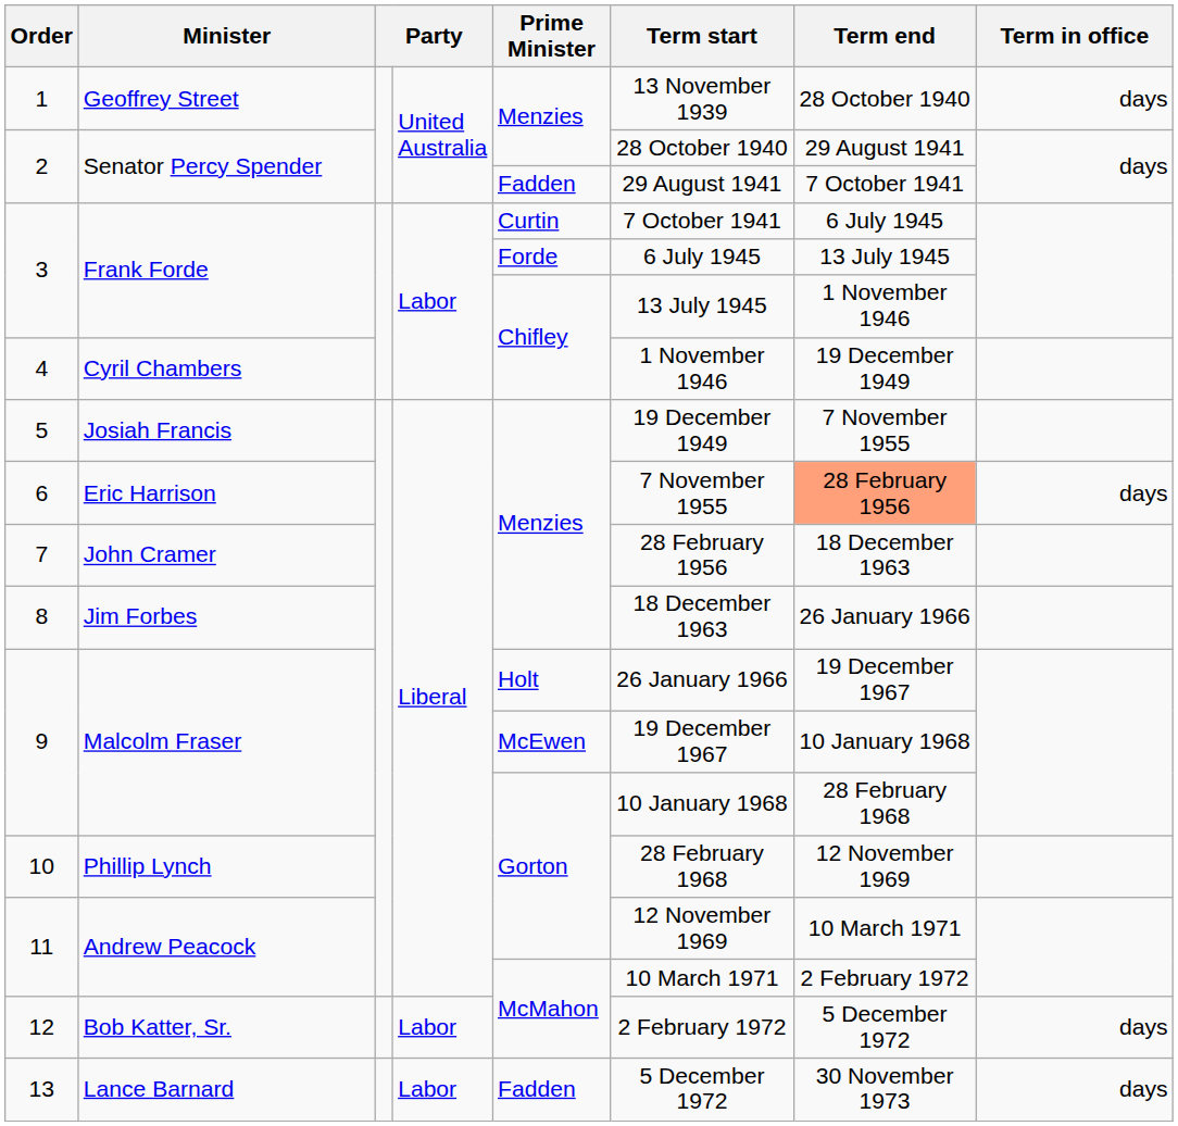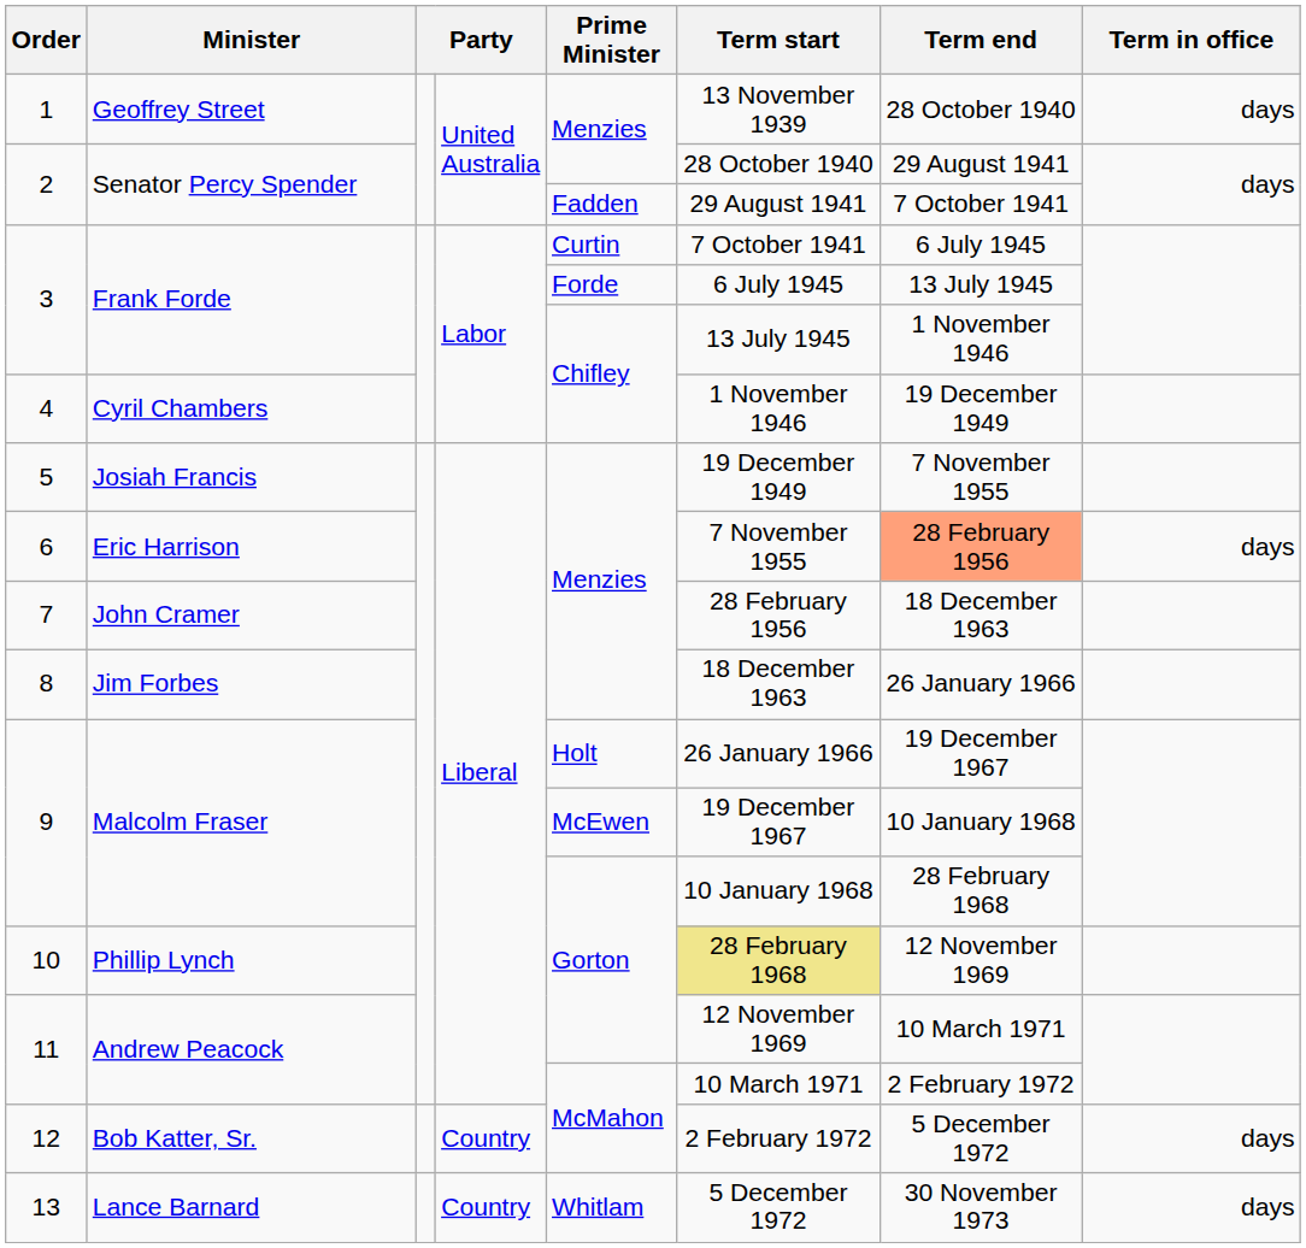10 | Term start: no background -> khaki background
12 | column 4: Labor -> Country
13 | column 4: Labor -> Country
13 | Prime Minister: Fadden -> Whitlam
